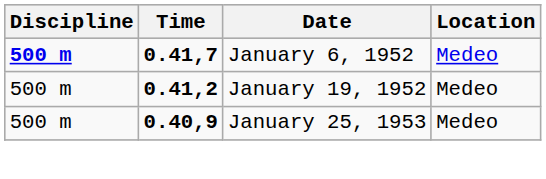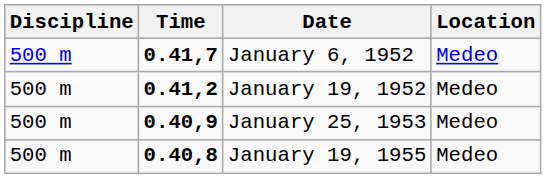January 6, 1952 | Discipline: bold -> normal
+ row: 500 m | 0.40,8 | January 19, 1955 | Medeo
